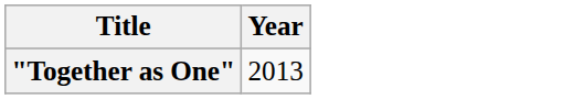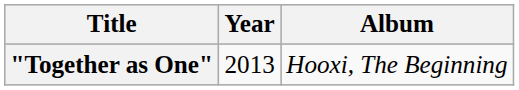+ column: Album | Hooxi, The Beginning
